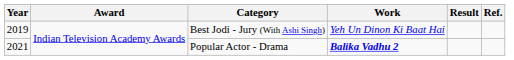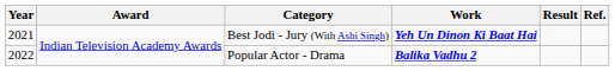Best Jodi - Jury (With Ashi Singh) | Year: 2019 -> 2021
Best Jodi - Jury (With Ashi Singh) | Work: normal -> bold
Popular Actor - Drama | Year: 2021 -> 2022
